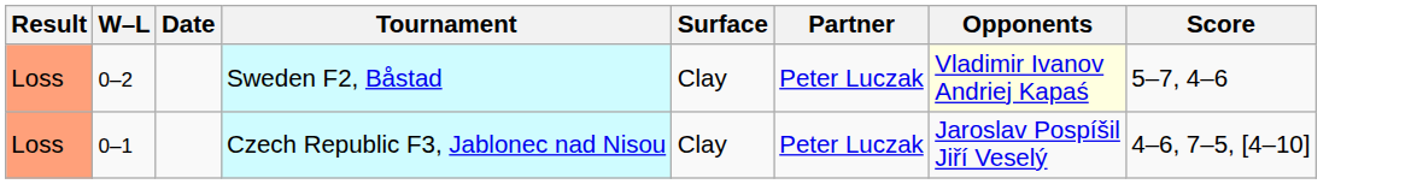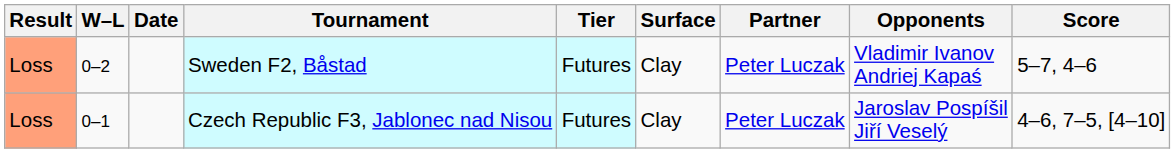+ column: Tier | Futures | Futures
Sweden F2, Båstad | Opponents: lightyellow background -> no background
